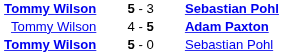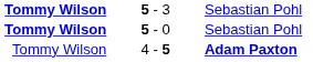5 - 3 | column 3: bold -> normal
rows swapped: 5 - 0 <-> 4 - 5
